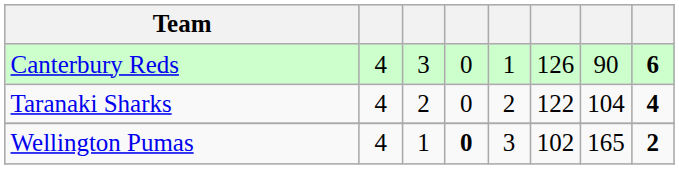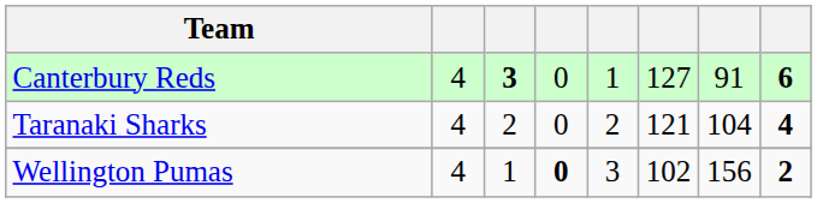Canterbury Reds | column 3: normal -> bold
Canterbury Reds | column 6: 126 -> 127
Canterbury Reds | column 7: 90 -> 91
Taranaki Sharks | column 6: 122 -> 121
Wellington Pumas | column 7: 165 -> 156
